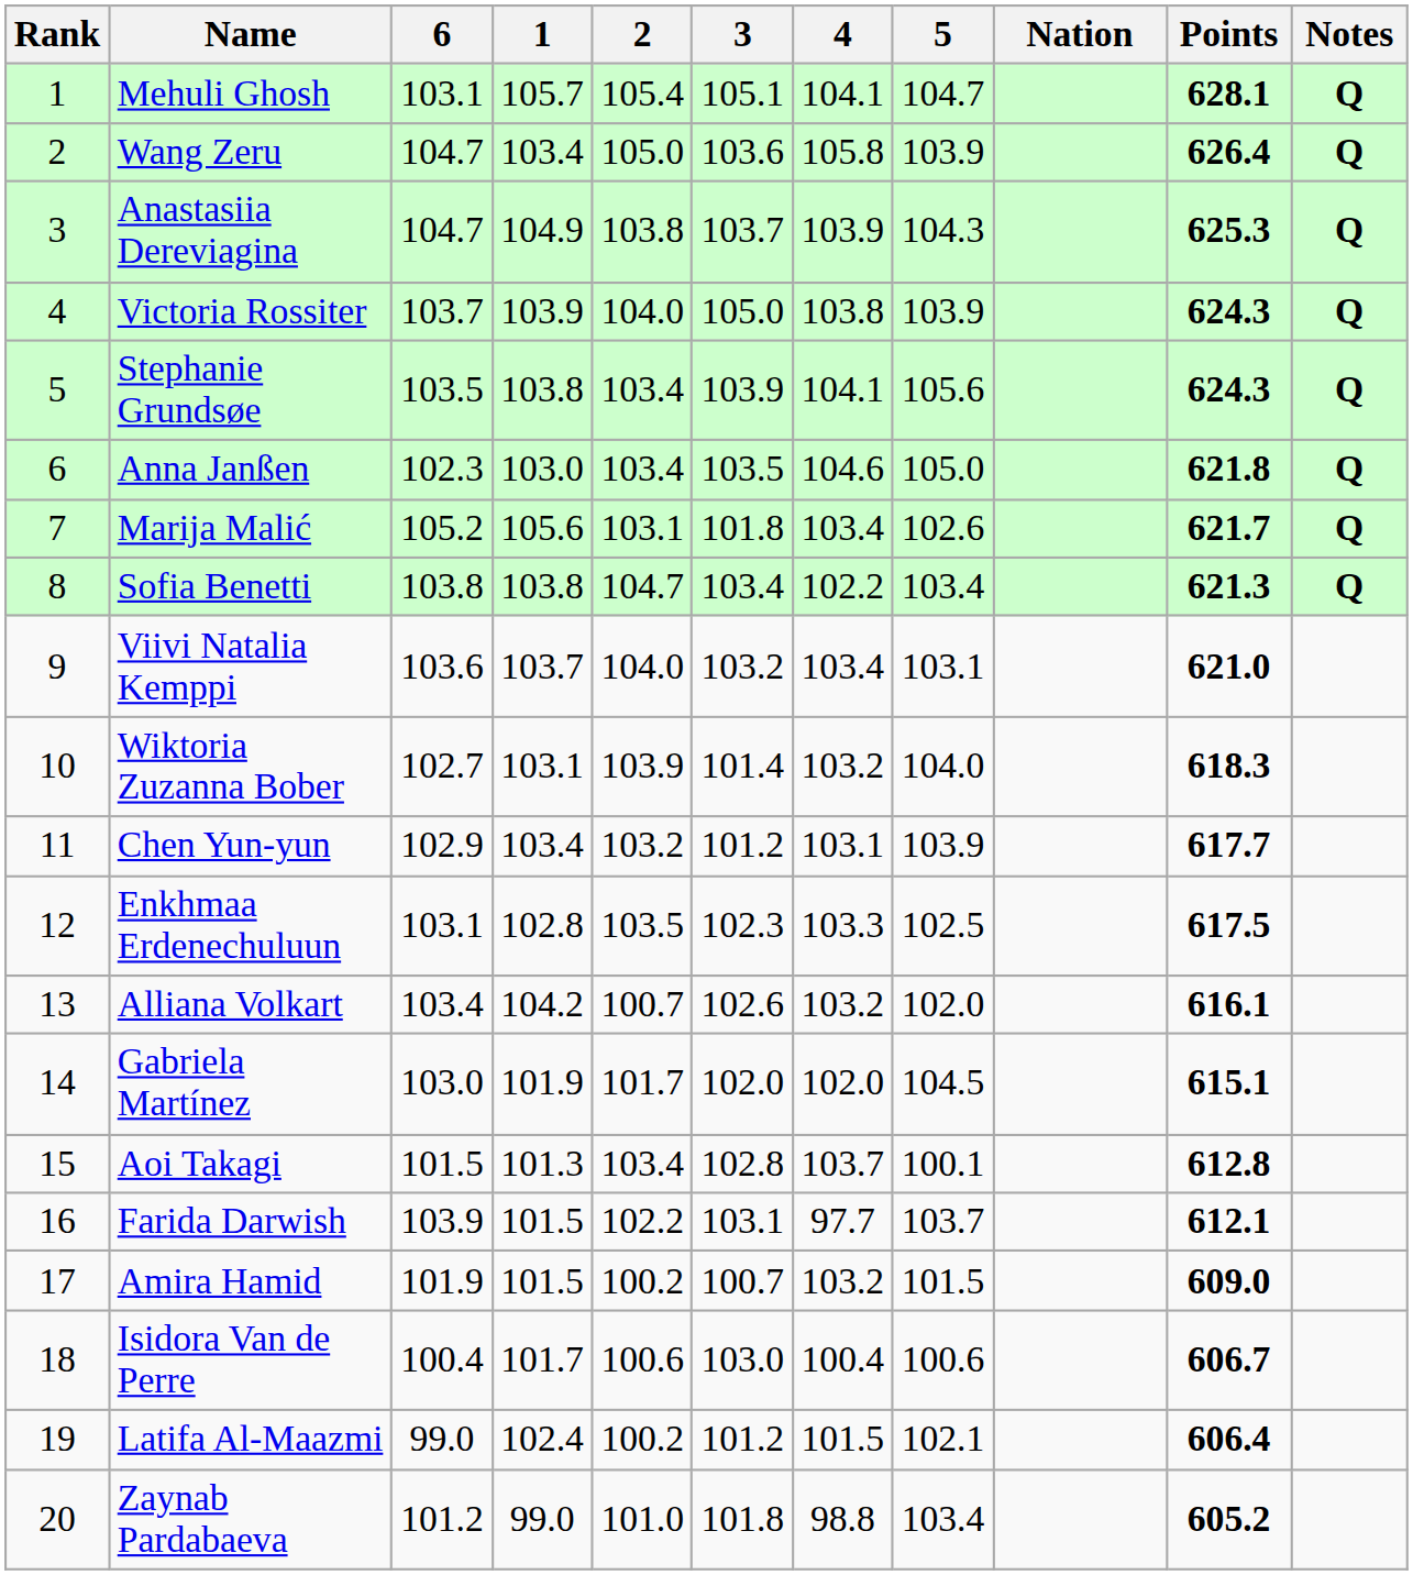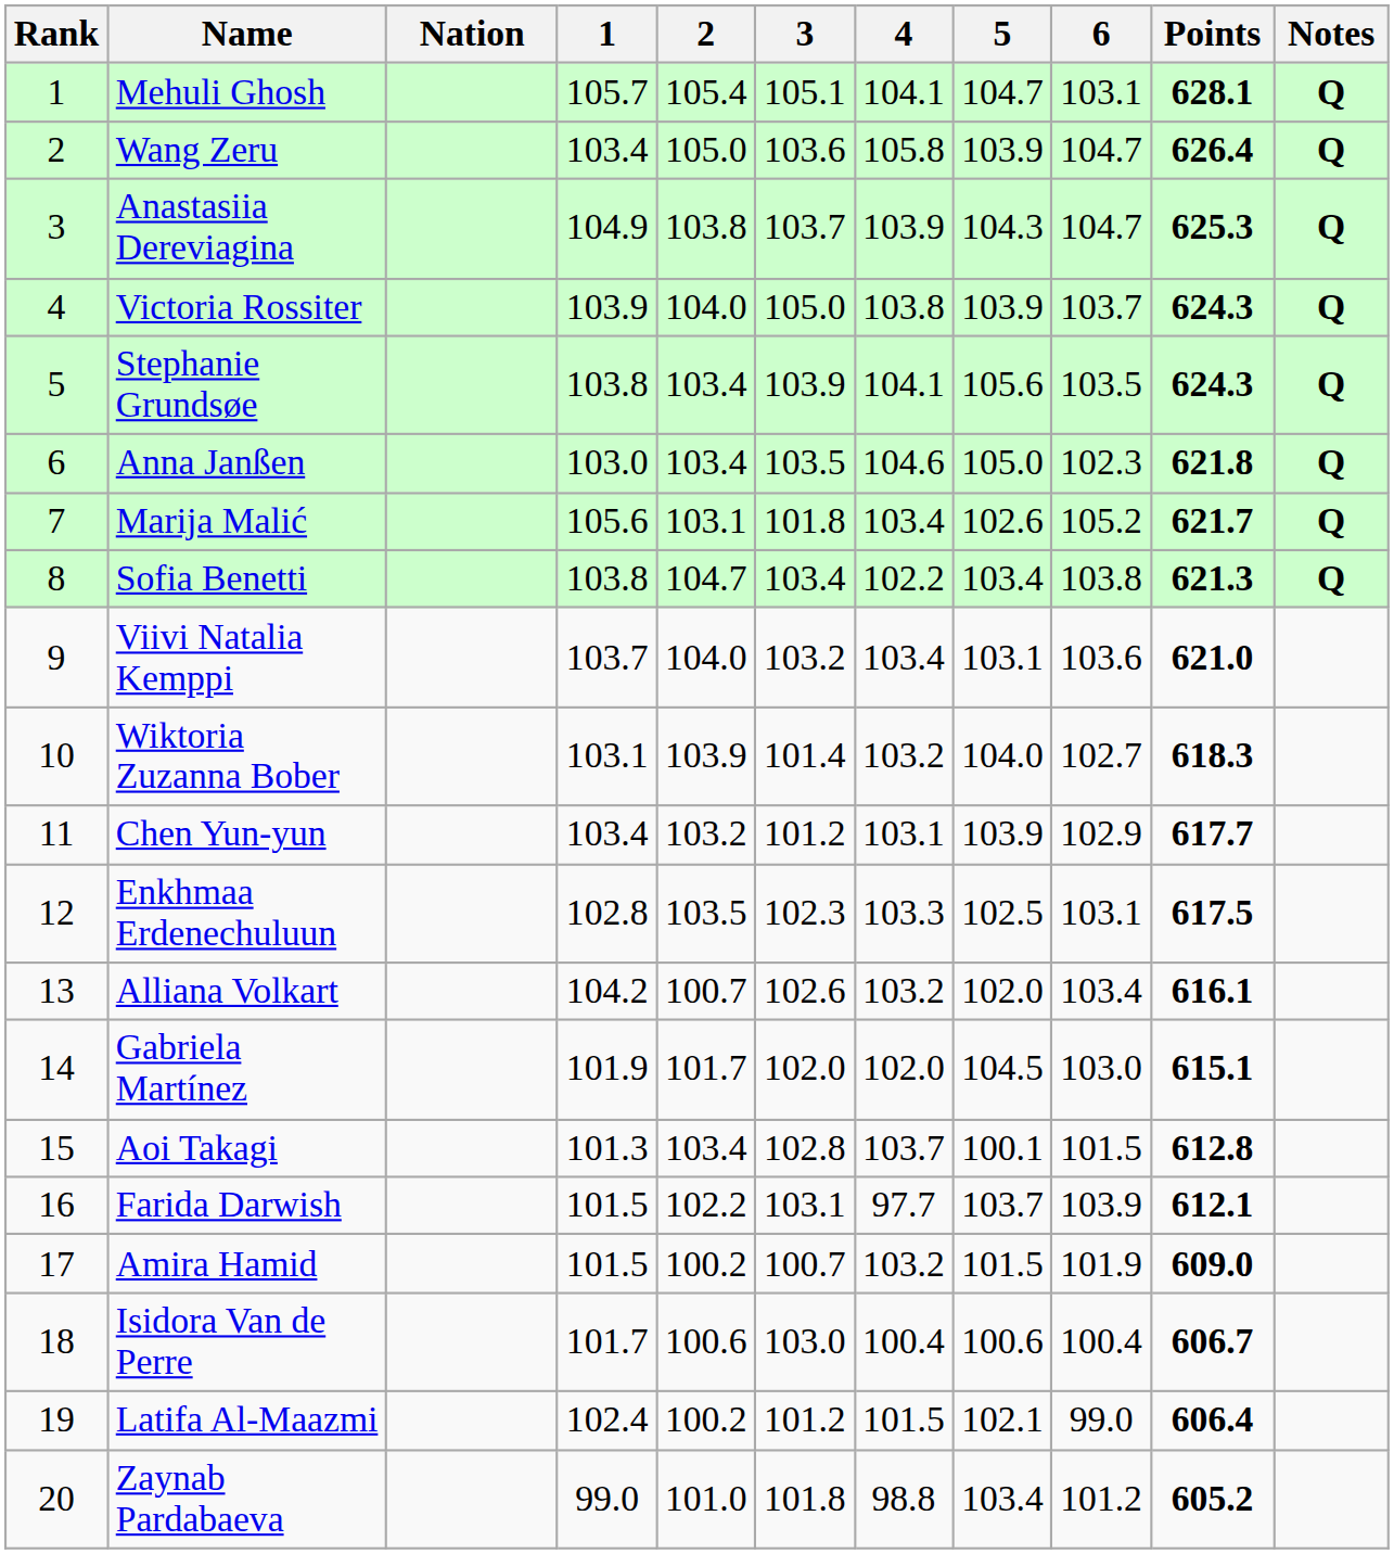columns swapped: Nation <-> 6
